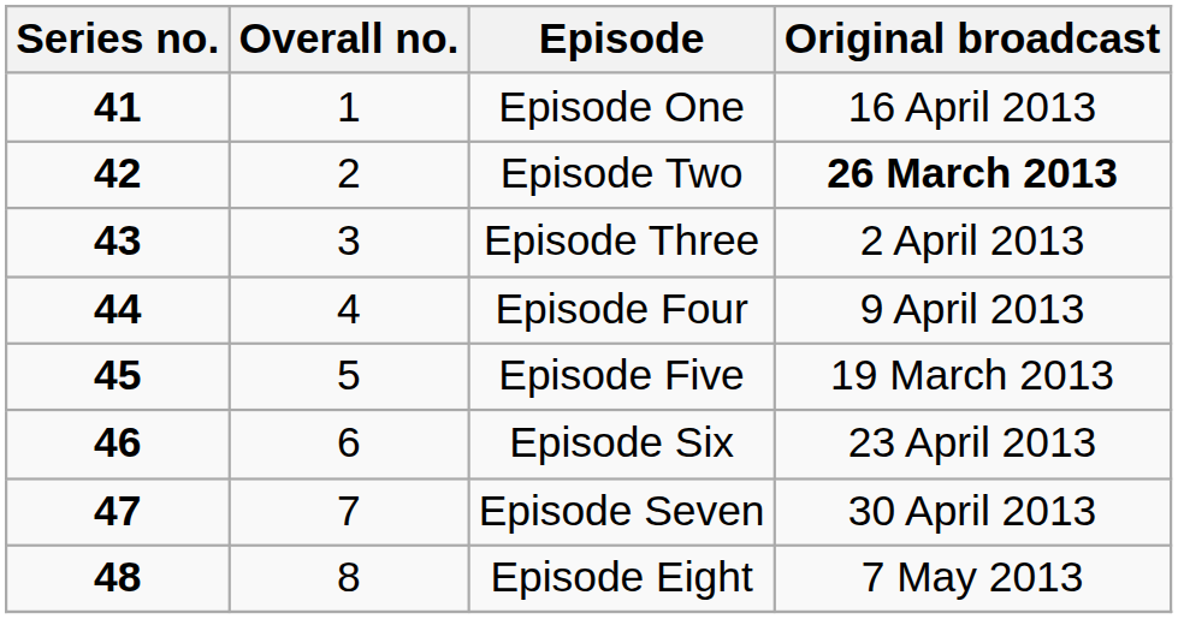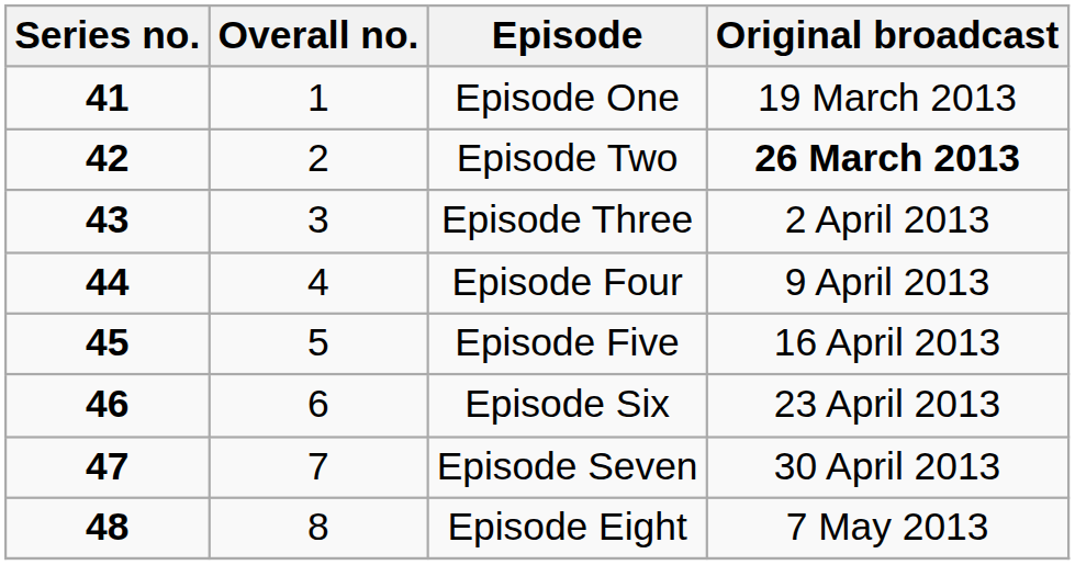Episode One | Original broadcast: 16 April 2013 -> 19 March 2013
Episode Five | Original broadcast: 19 March 2013 -> 16 April 2013
